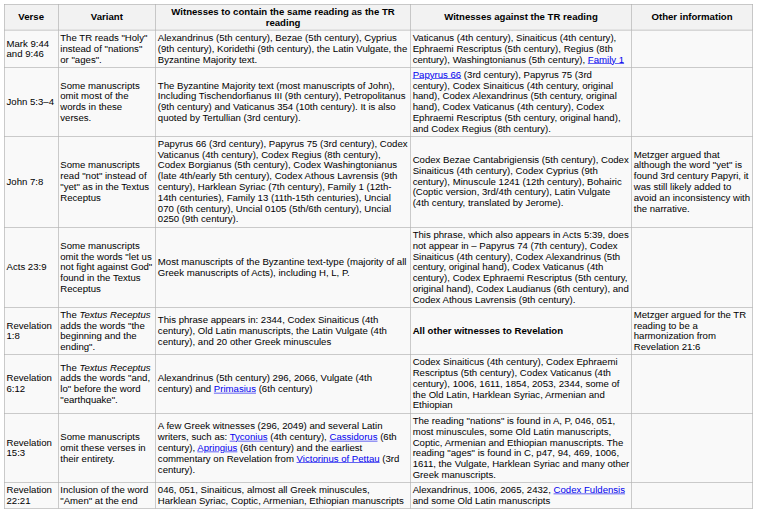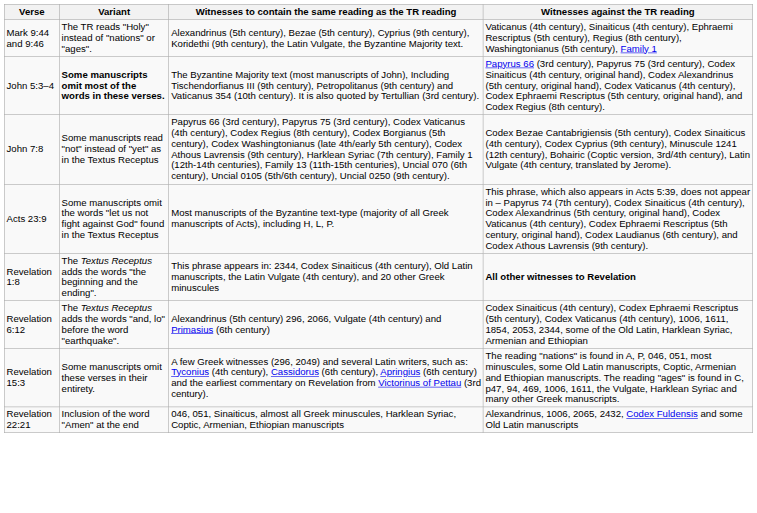- column: Other information | Metzger argued that although the word "yet" is found 3rd century Papyri, it was still likely added to avoid an inconsistency with the narrative. | Metzger argued for the TR reading to be a harmonization from Revelation 21:6
John 5:3–4 | Variant: normal -> bold
